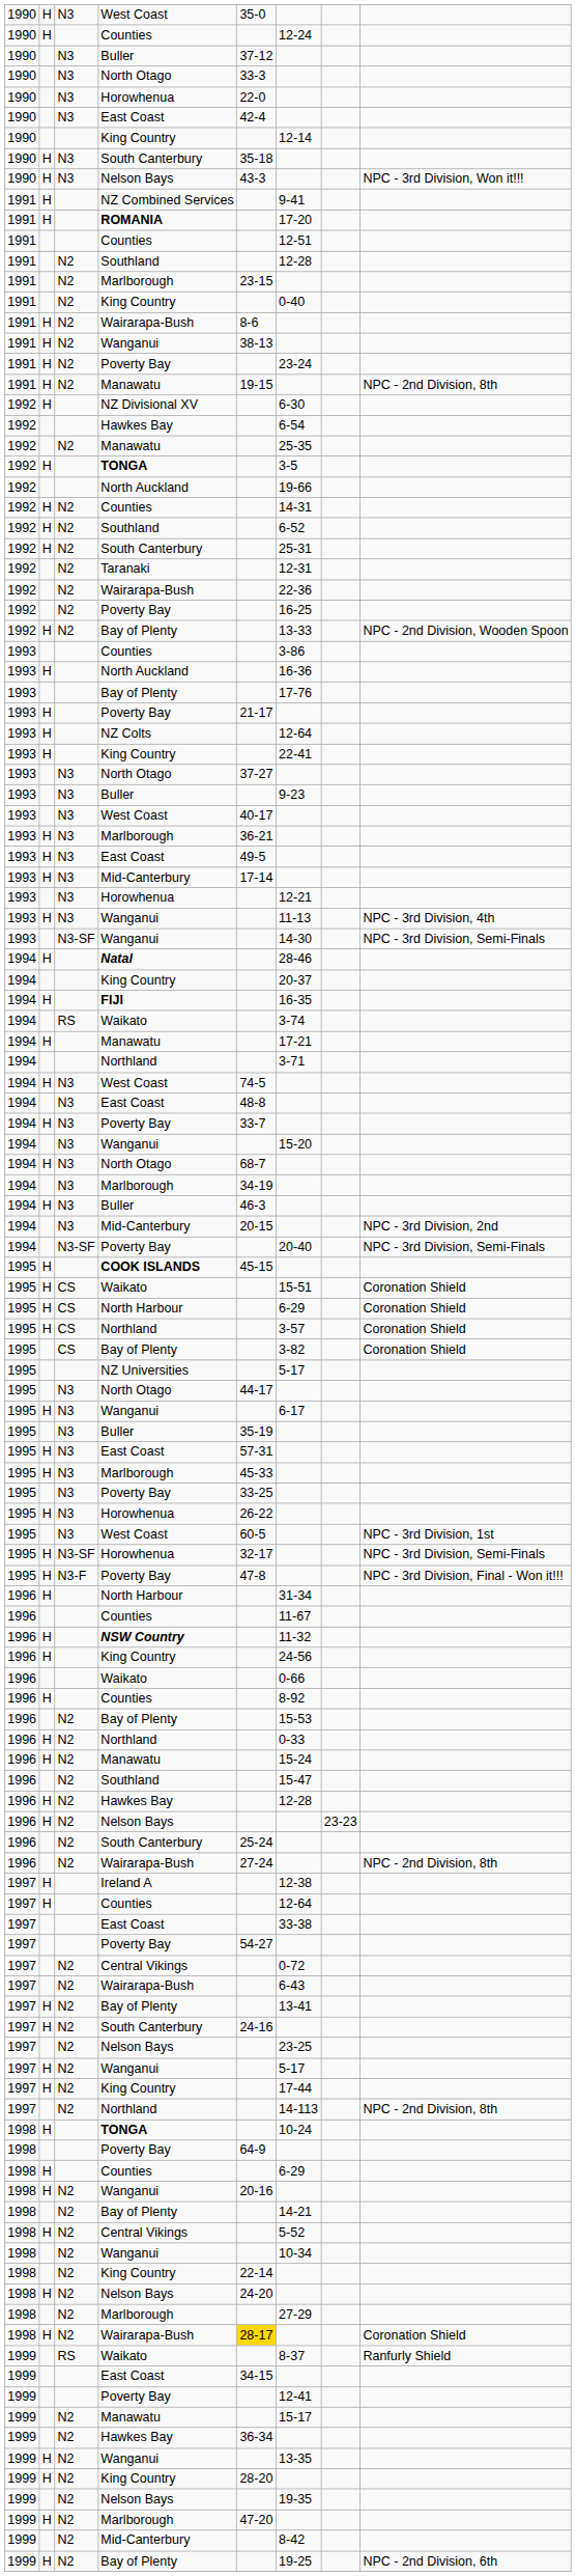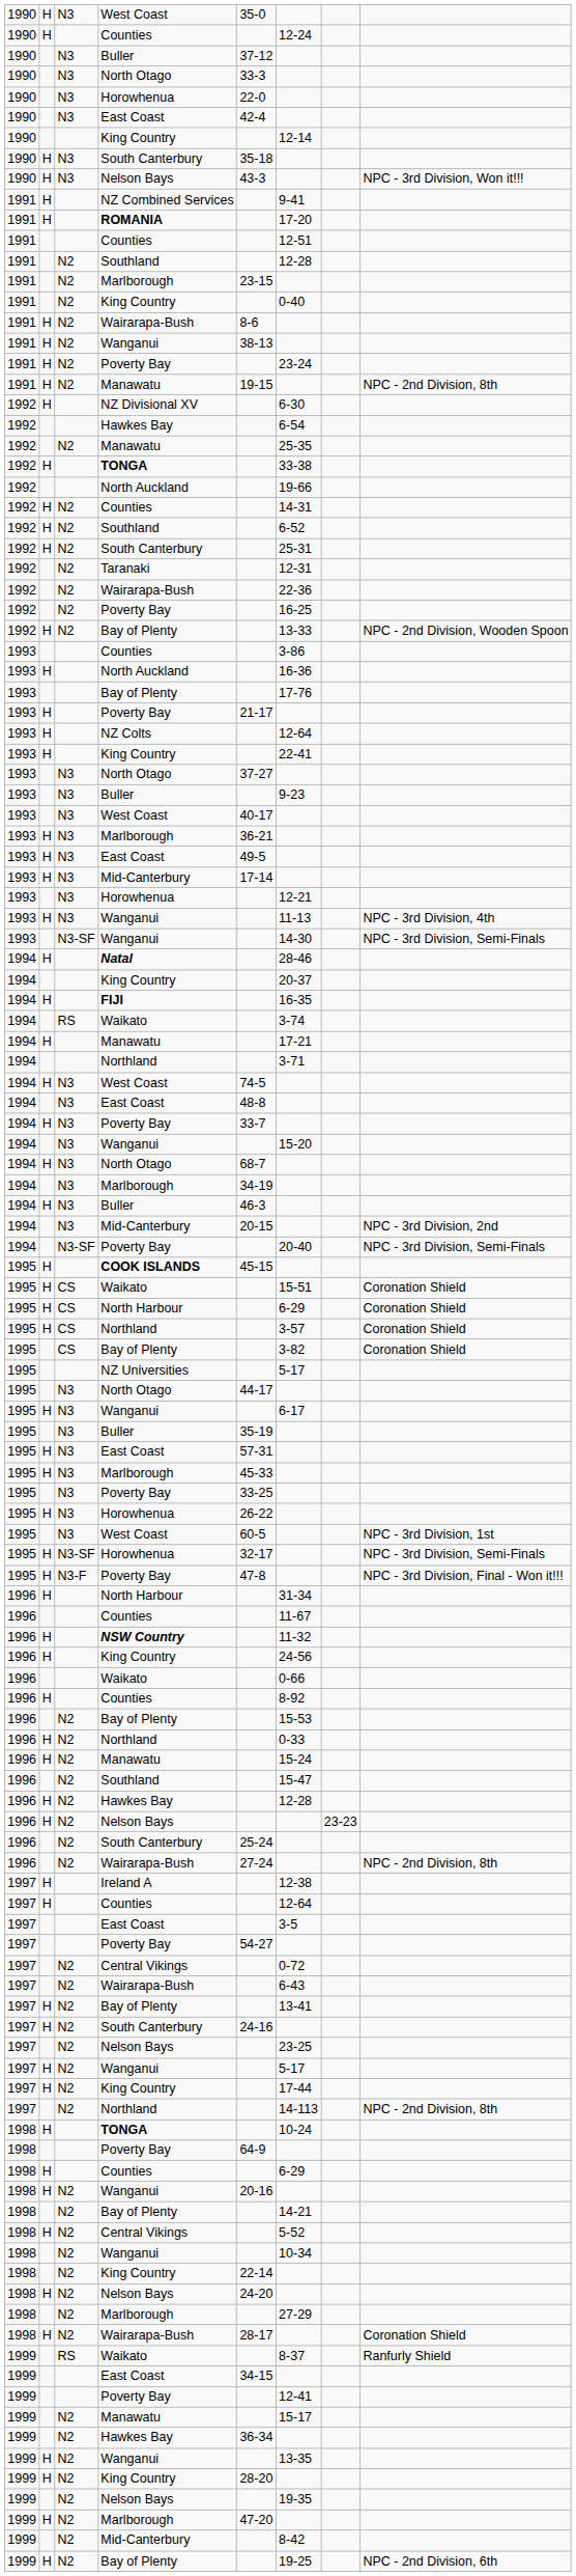1992 / TONGA | column 6: 3-5 -> 33-38
1997 / East Coast | column 6: 33-38 -> 3-5
1998 / Wairarapa-Bush | column 5: gold background -> no background
